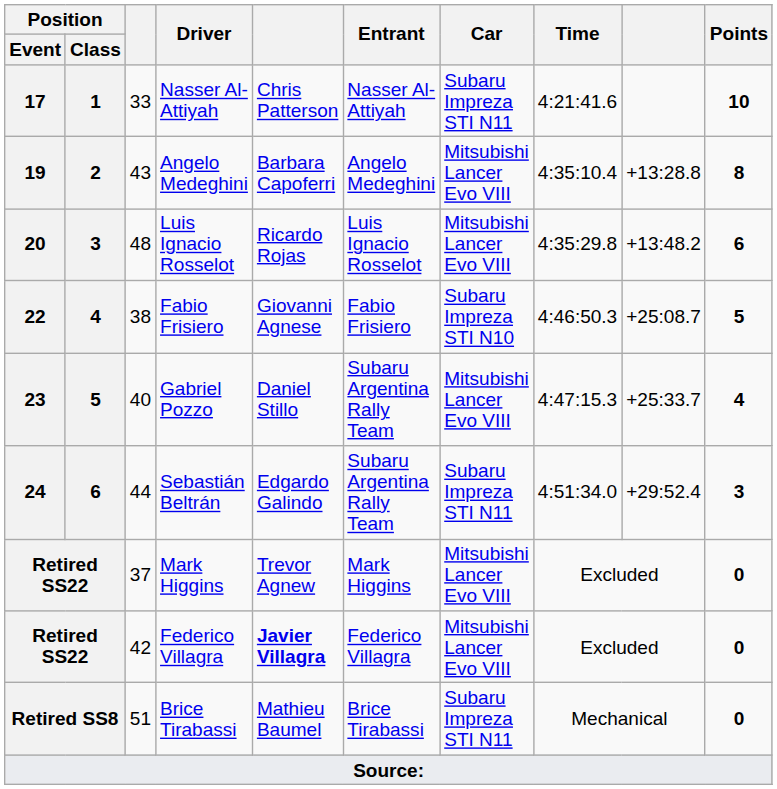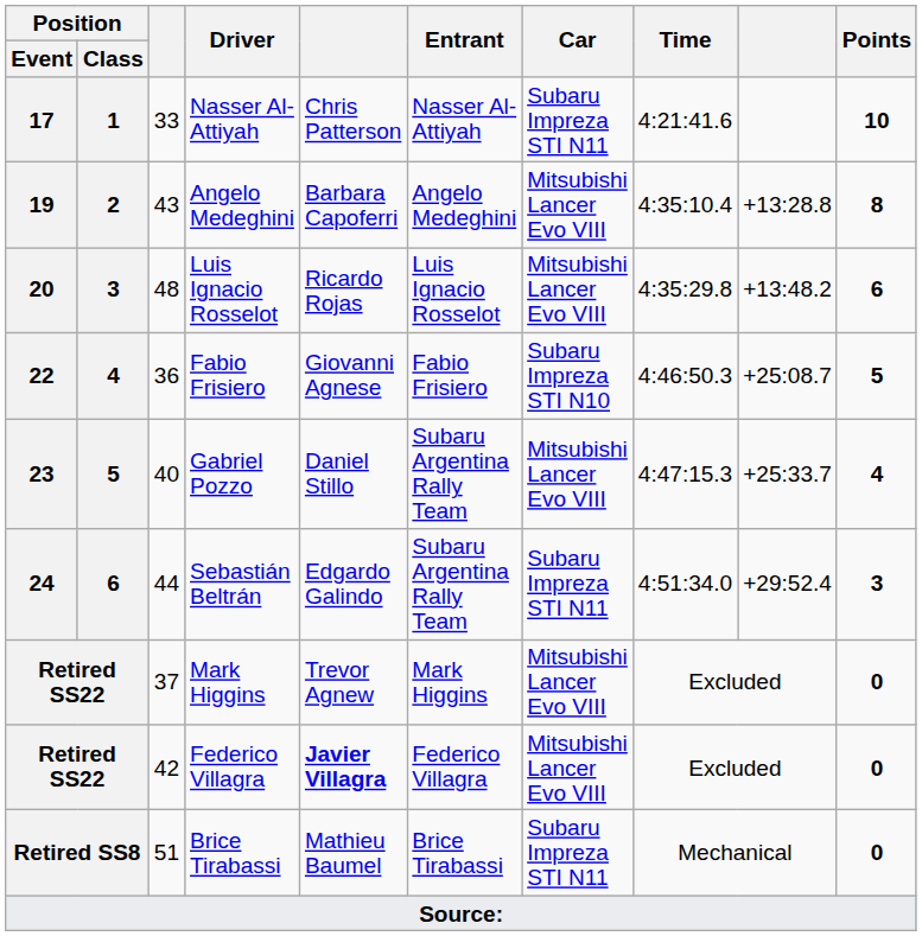22 | column 3: 38 -> 36
